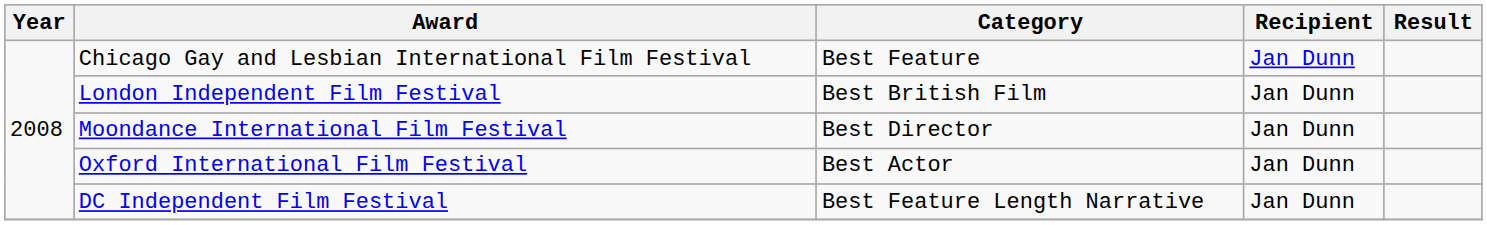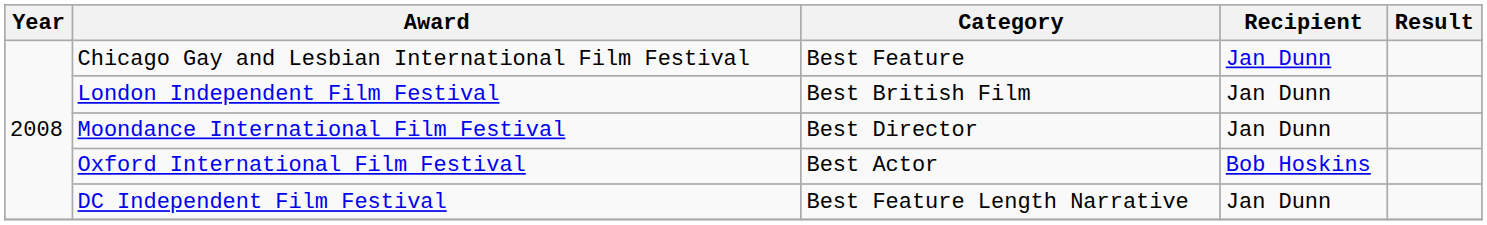Oxford International Film Festival | Recipient: Jan Dunn -> Bob Hoskins
